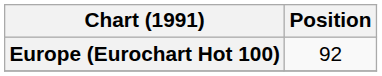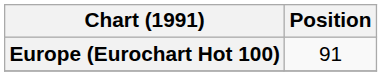Europe (Eurochart Hot 100) | Position: 92 -> 91
